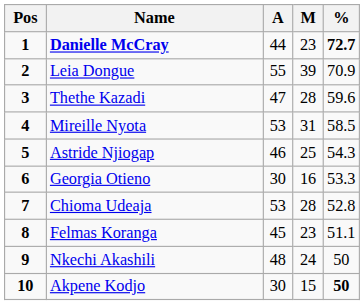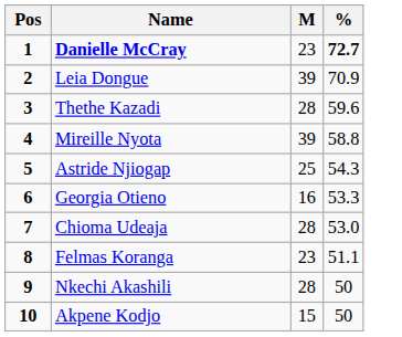- column: A | 44 | 55 | 47 | 53 | 46 | 30 | 53 | 45 | 48 | 30
Mireille Nyota | M: 31 -> 39
Mireille Nyota | %: 58.5 -> 58.8
Chioma Udeaja | %: 52.8 -> 53.0
Nkechi Akashili | M: 24 -> 28
Akpene Kodjo | %: bold -> normal
